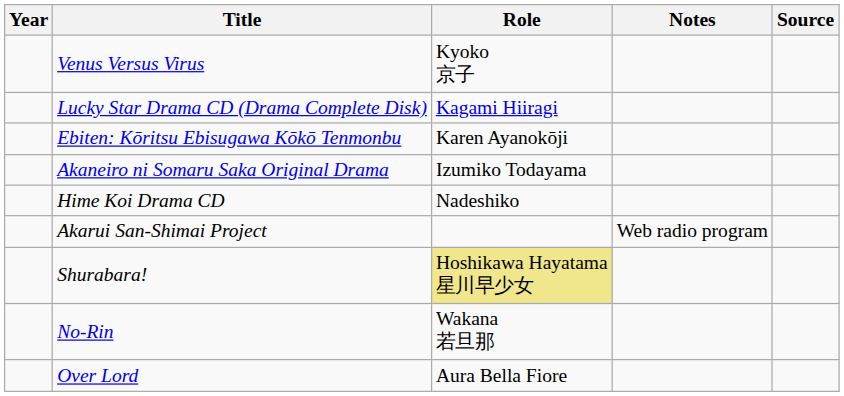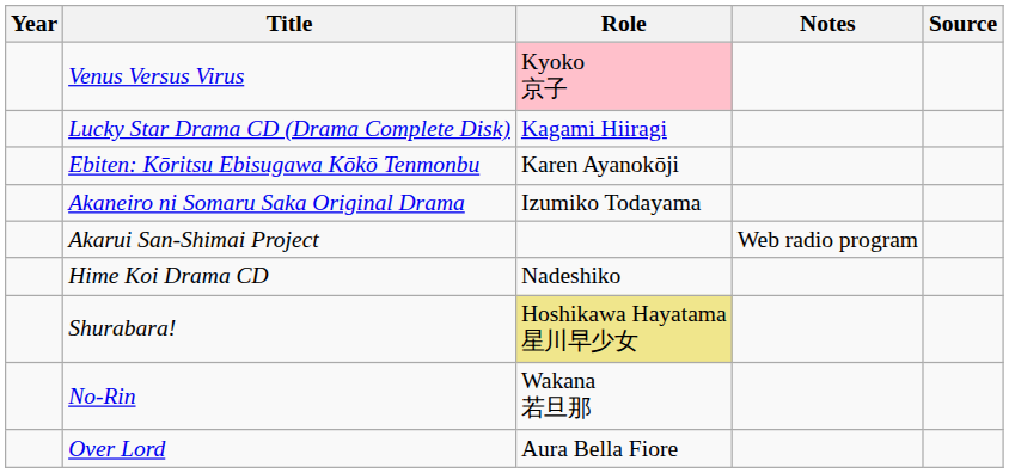Venus Versus Virus | Role: no background -> pink background
rows swapped: Akarui San-Shimai Project <-> Hime Koi Drama CD
